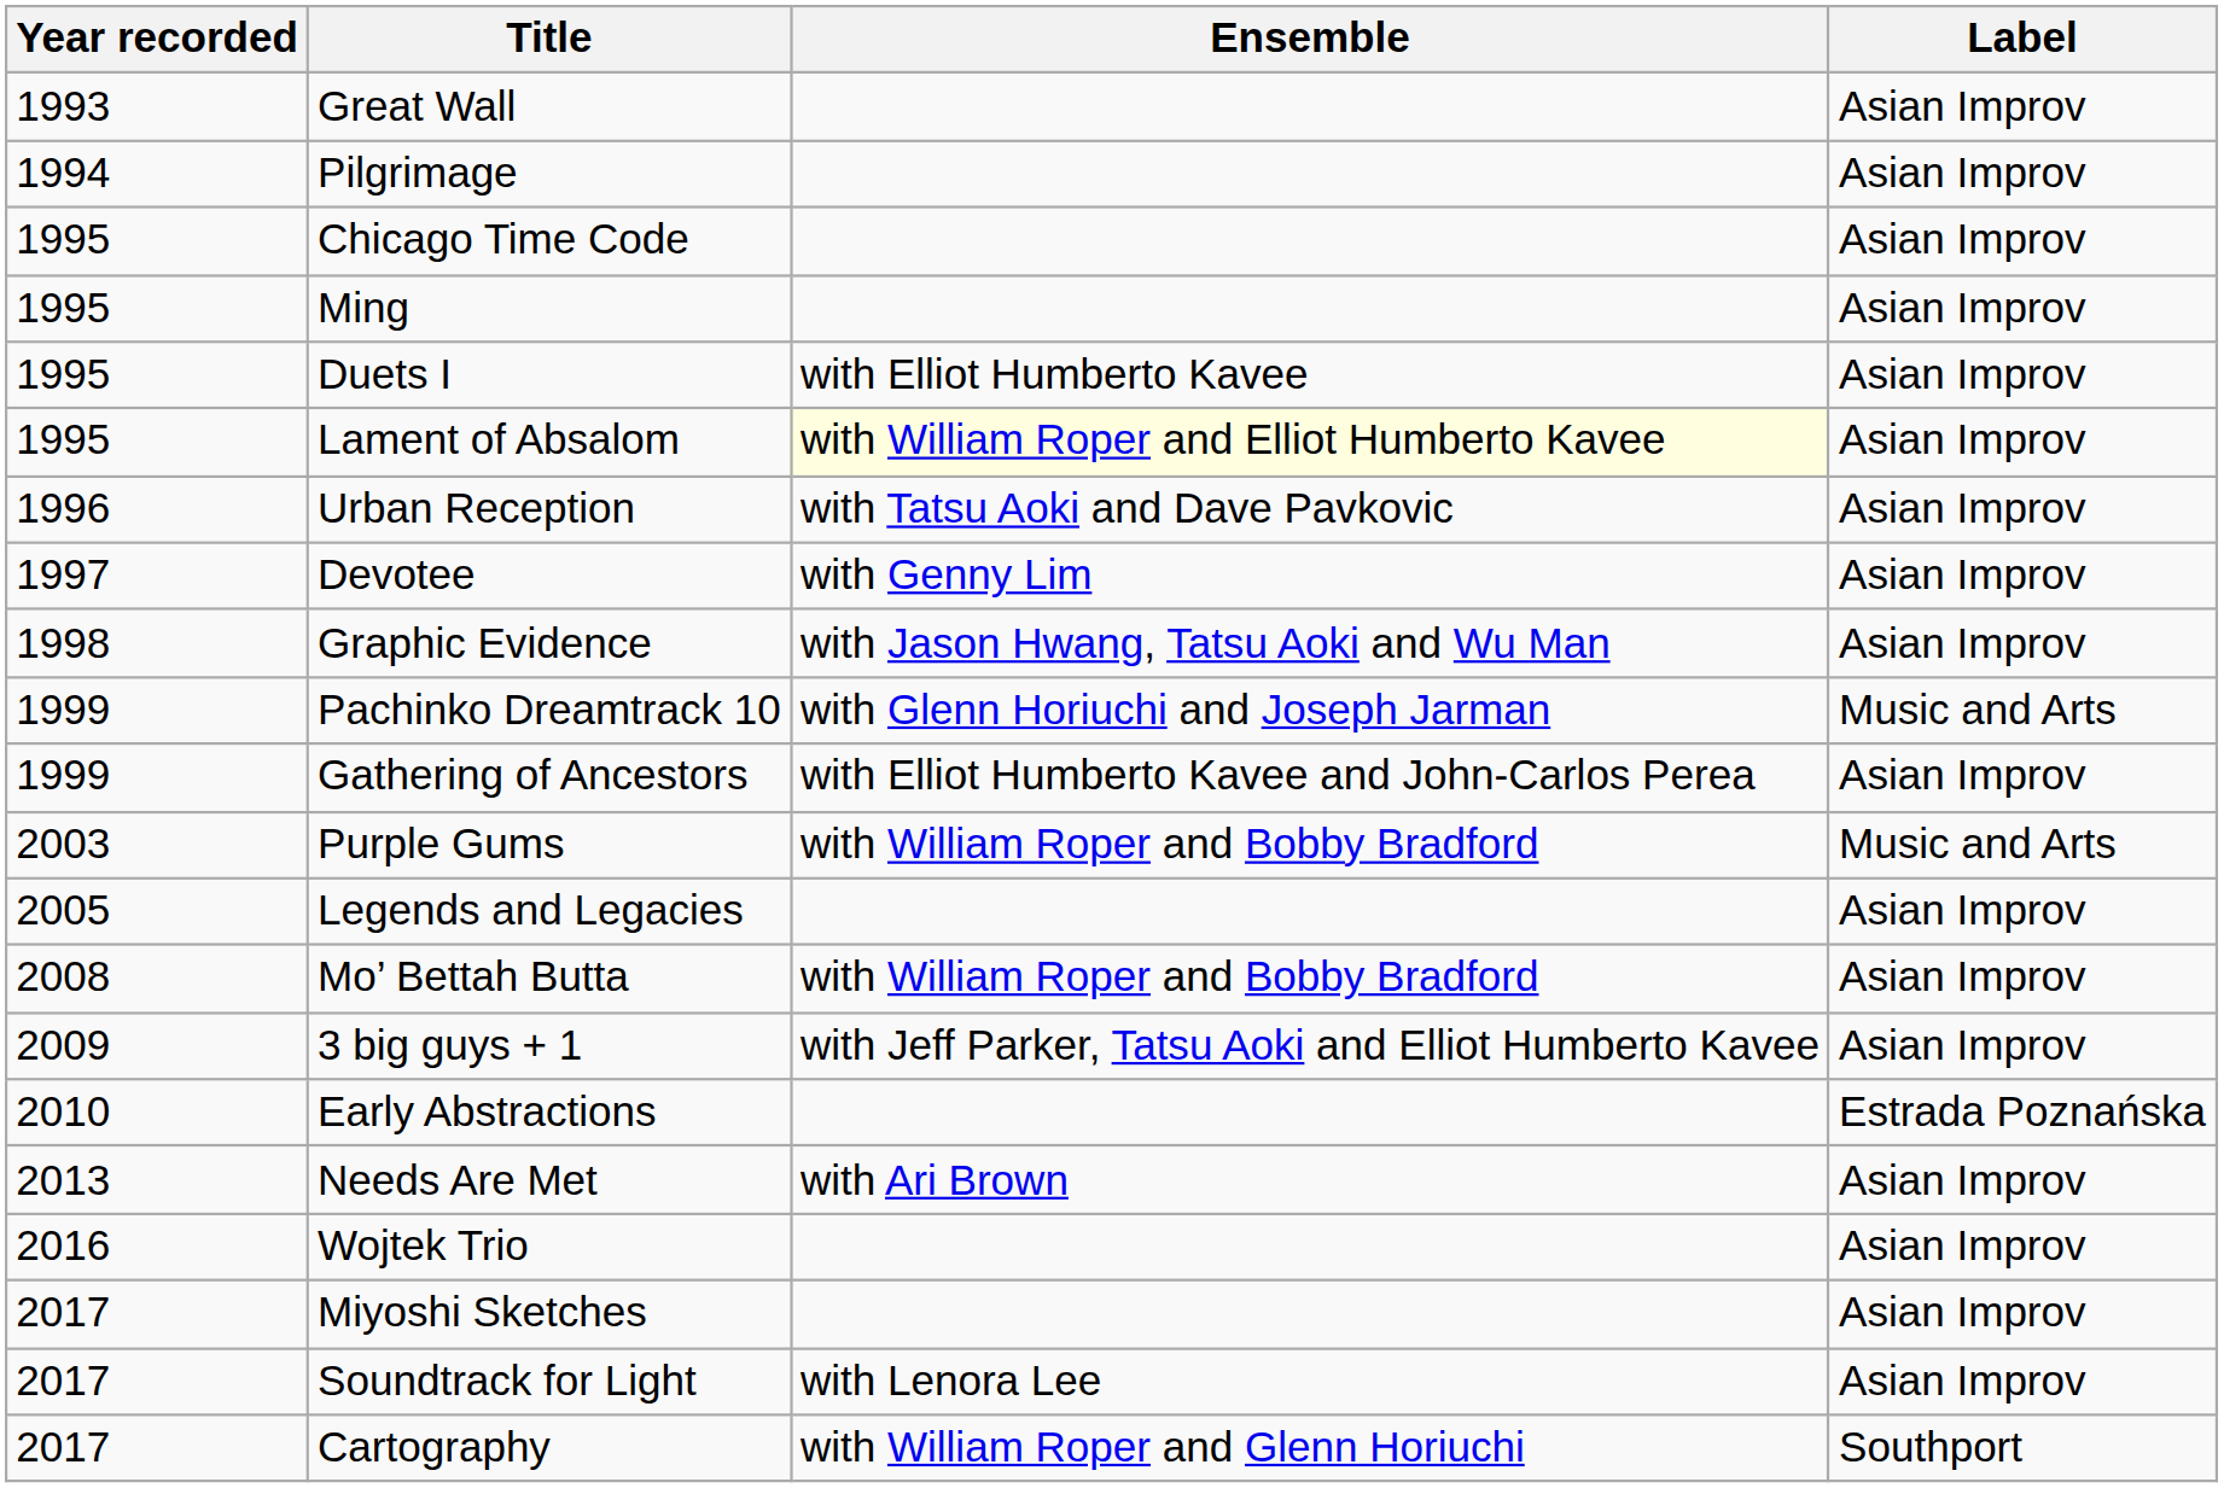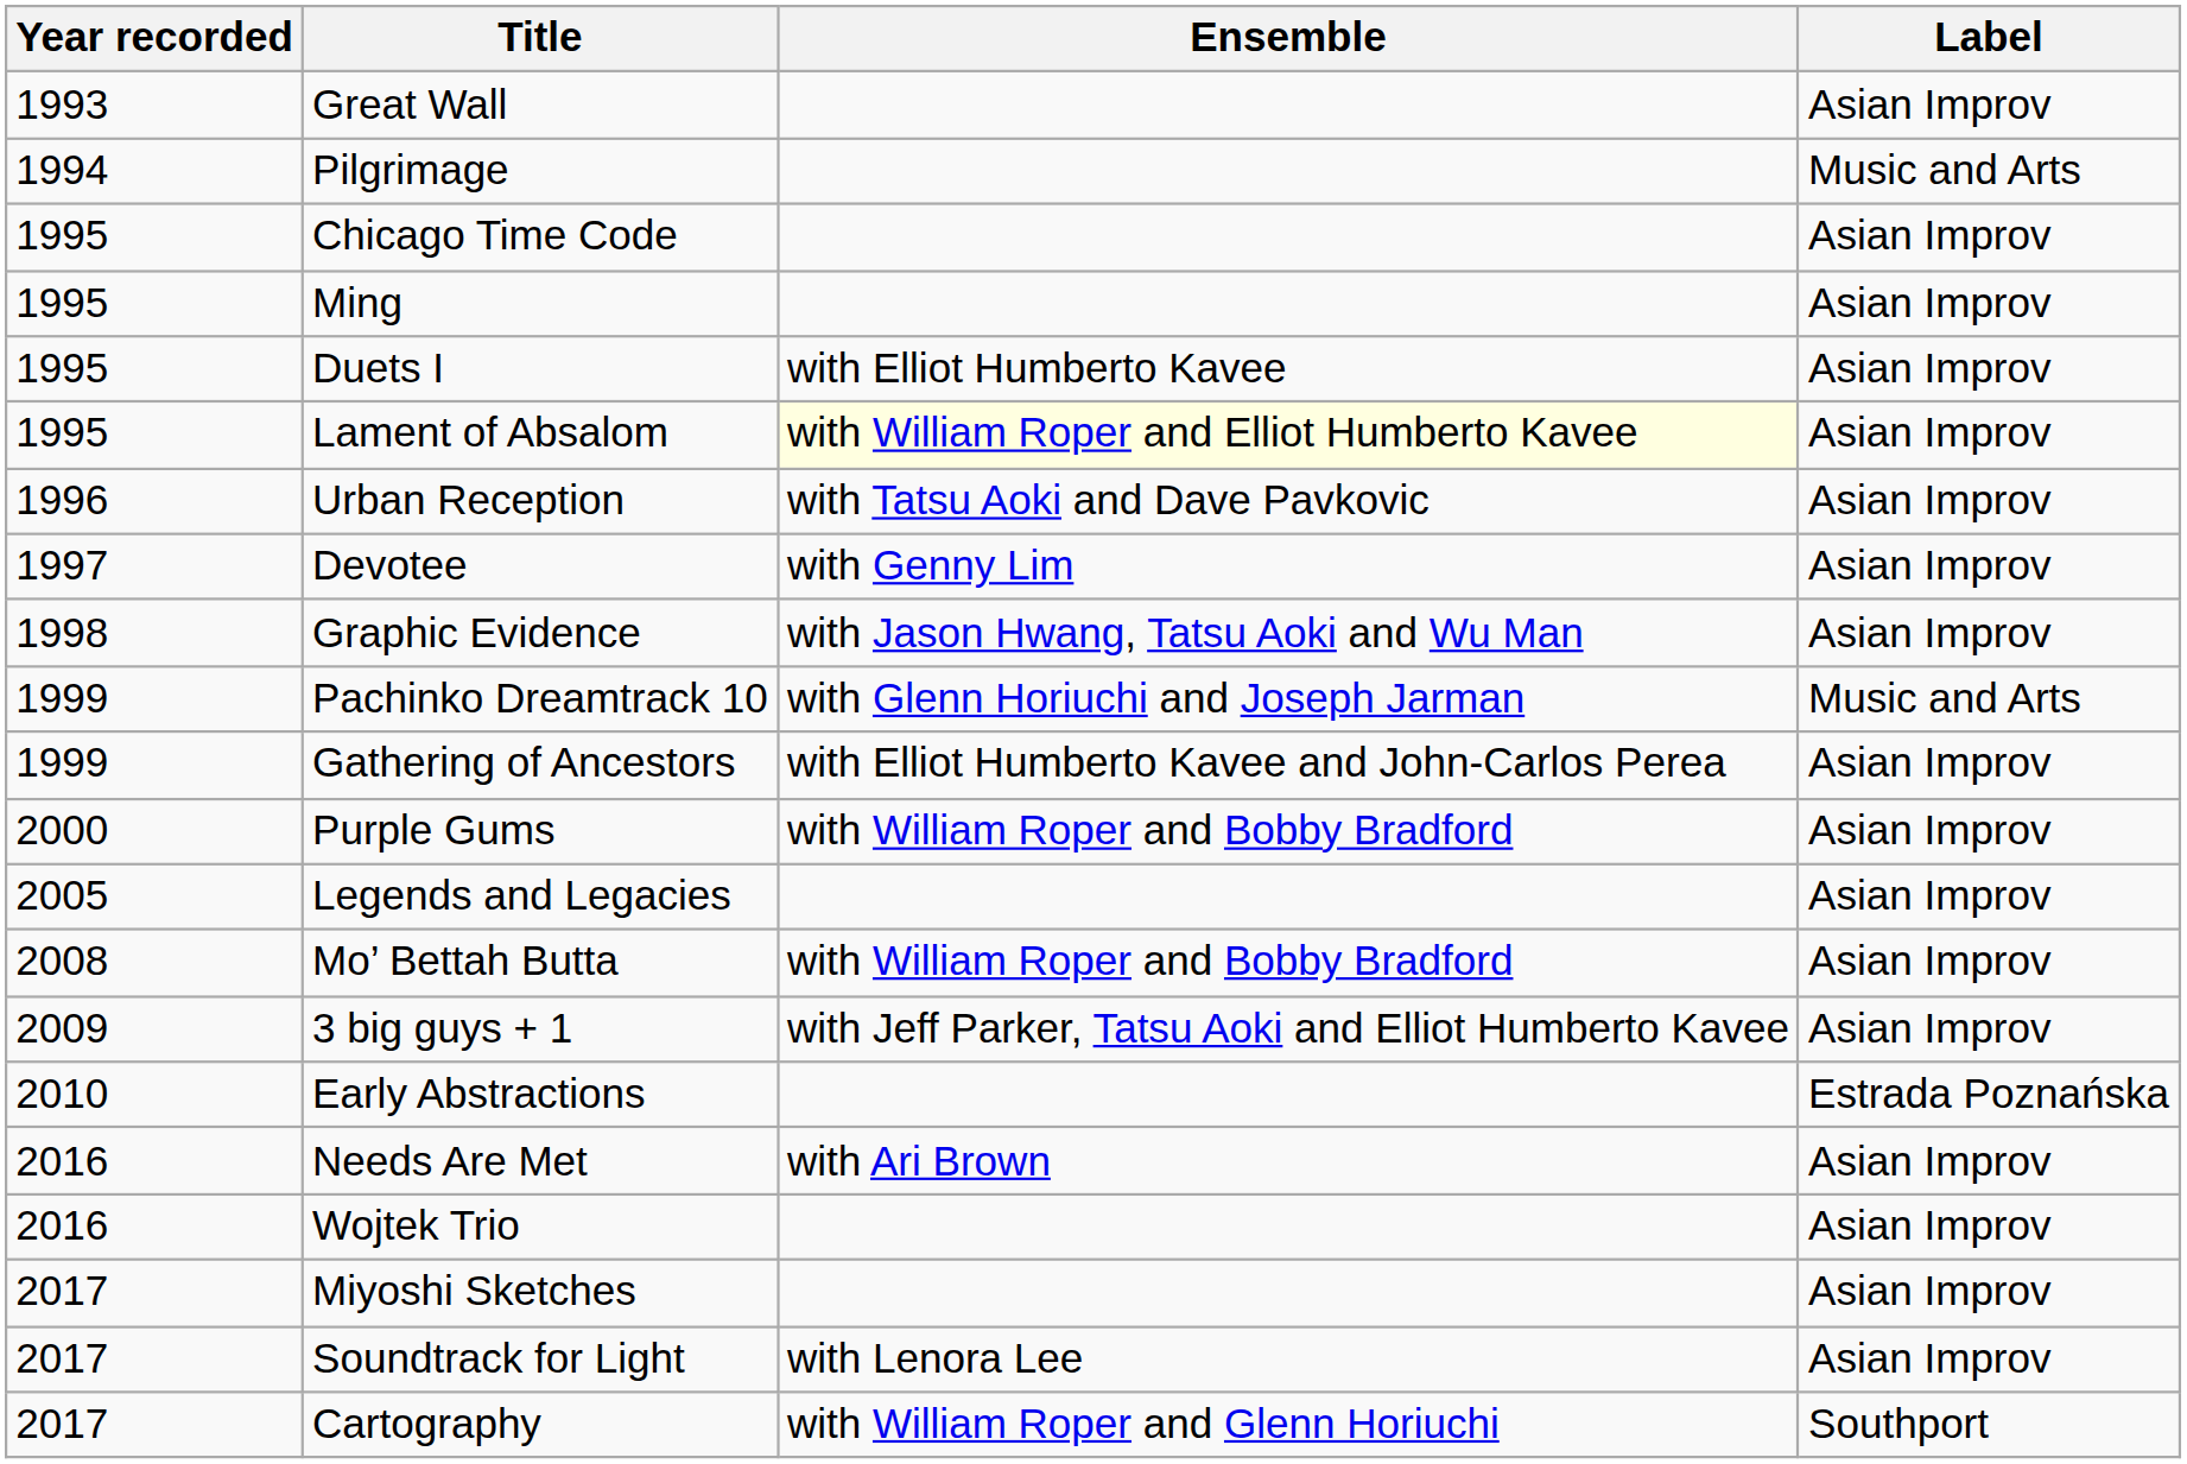Pilgrimage | Label: Asian Improv -> Music and Arts
Purple Gums | Year recorded: 2003 -> 2000
Purple Gums | Label: Music and Arts -> Asian Improv
Needs Are Met | Year recorded: 2013 -> 2016
